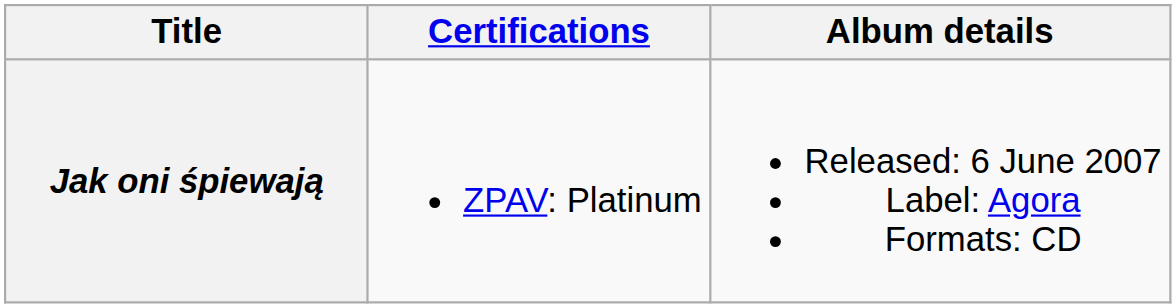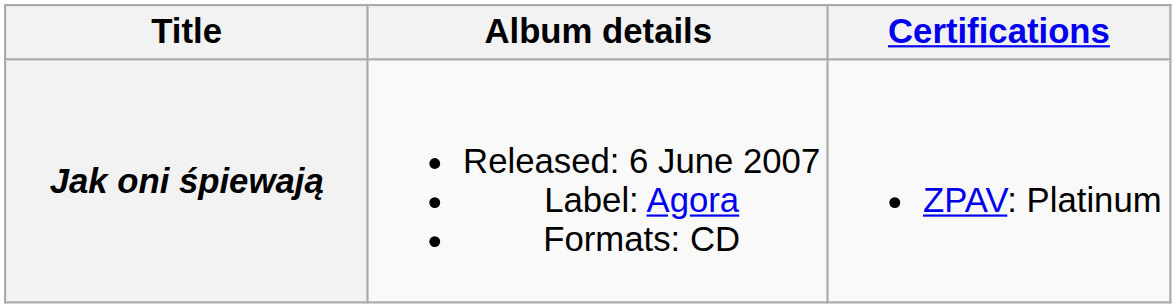columns swapped: Album details <-> Certifications
